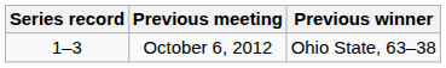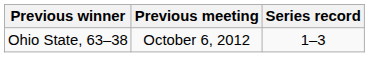columns swapped: Series record <-> Previous winner
